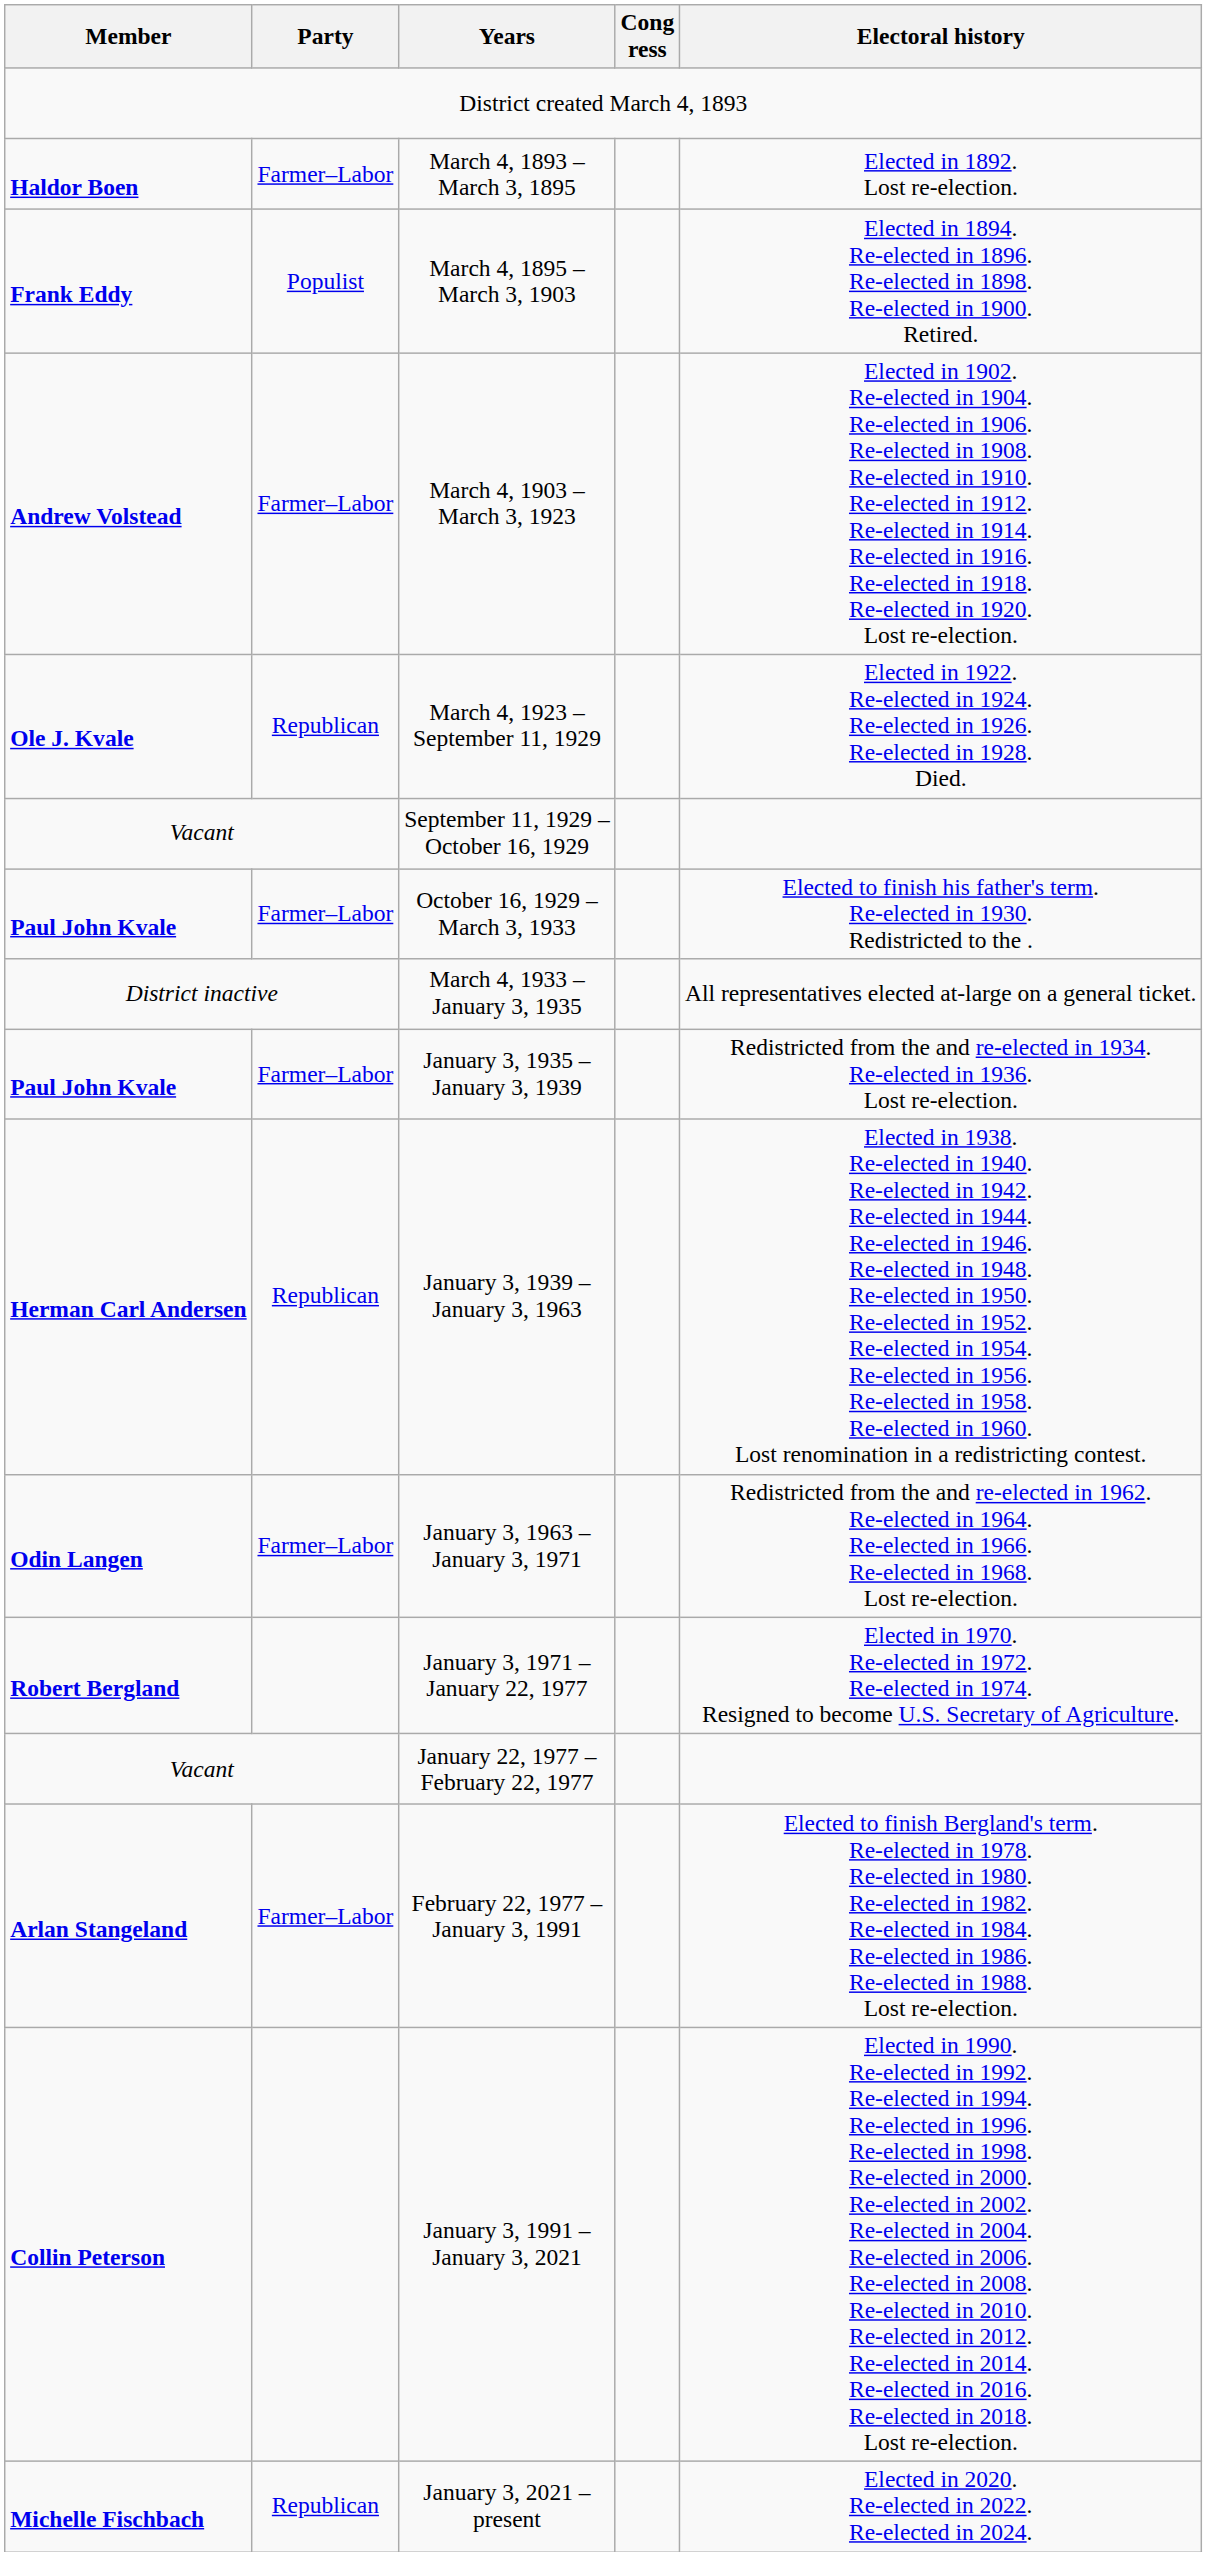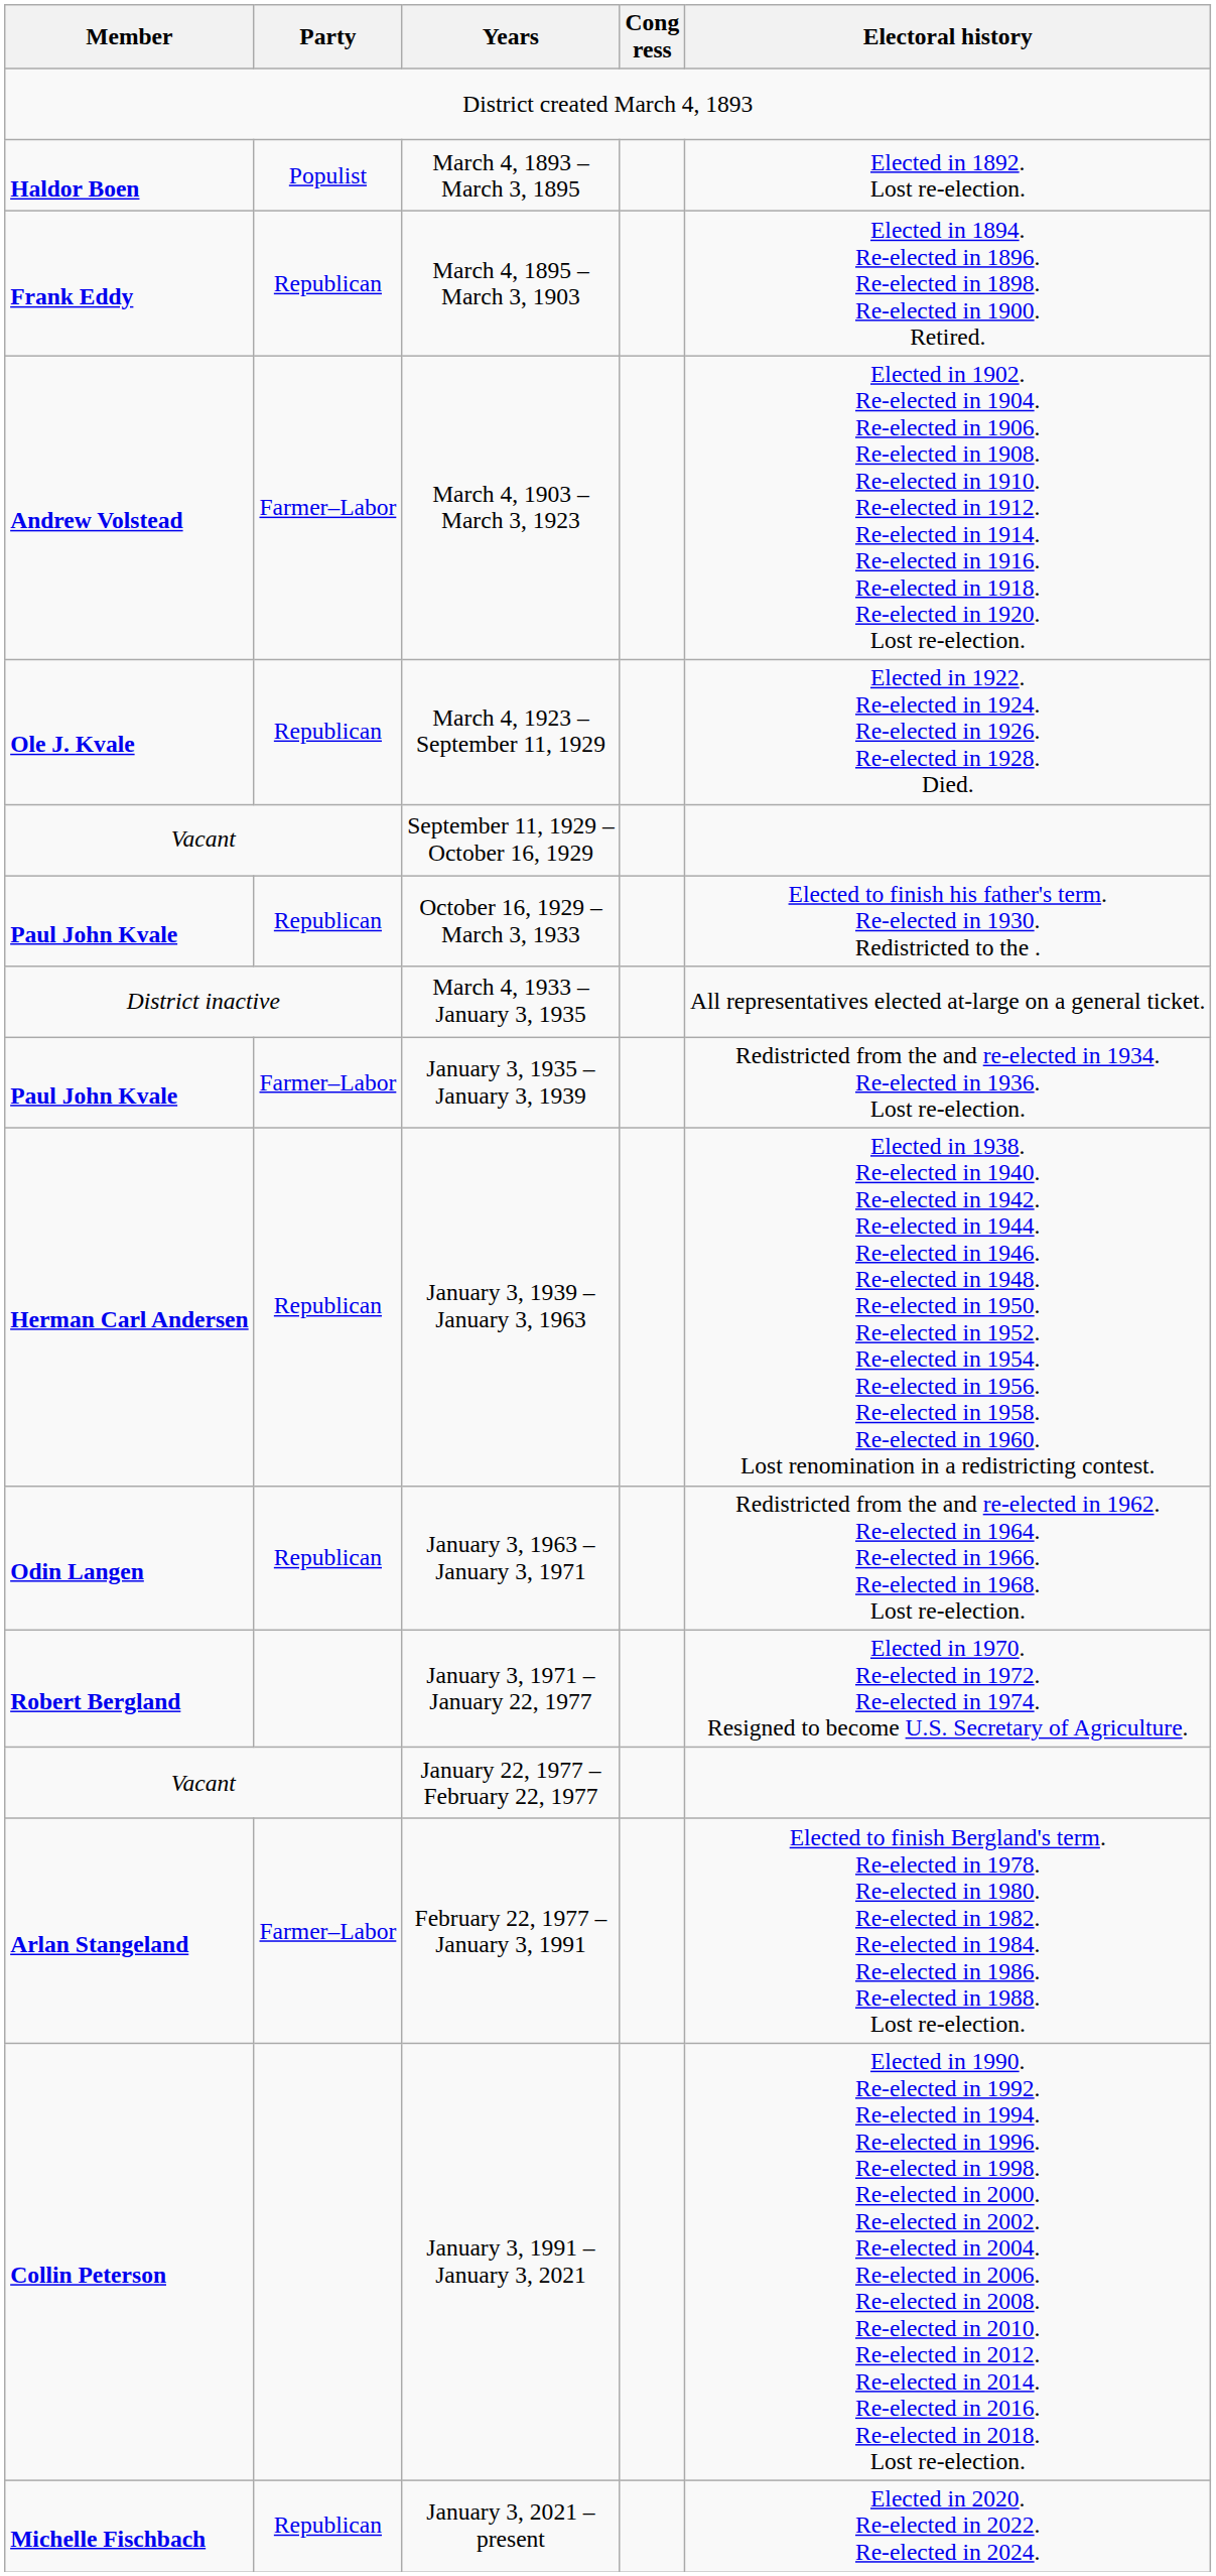March 4, 1893 – March 3, 1895 | Party: Farmer–Labor -> Populist
March 4, 1895 – March 3, 1903 | Party: Populist -> Republican
October 16, 1929 – March 3, 1933 | Party: Farmer–Labor -> Republican
January 3, 1963 – January 3, 1971 | Party: Farmer–Labor -> Republican
